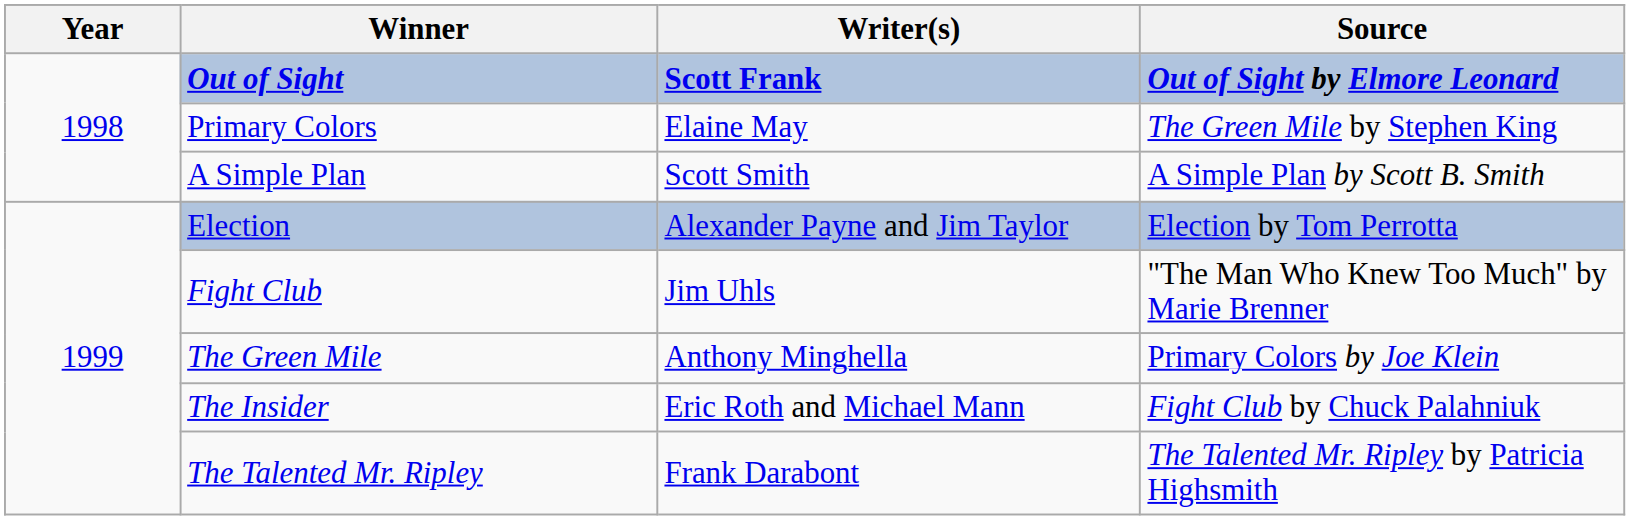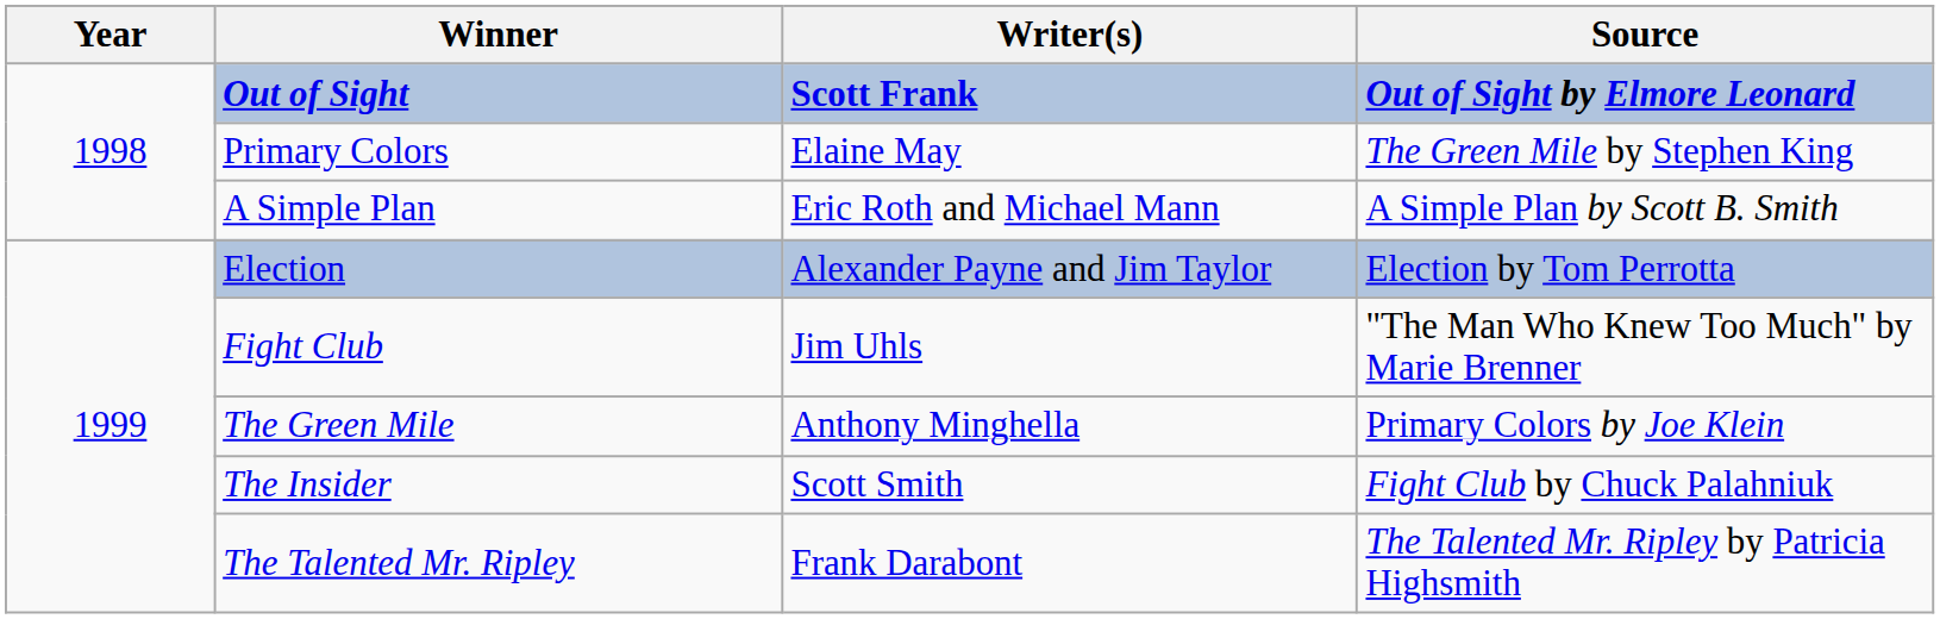A Simple Plan | Writer(s): Scott Smith -> Eric Roth and Michael Mann
The Insider | Writer(s): Eric Roth and Michael Mann -> Scott Smith
